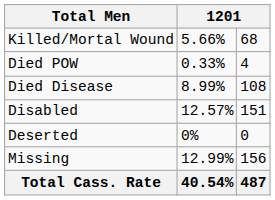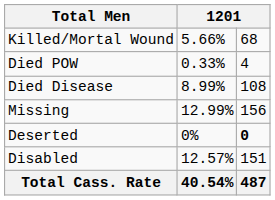rows swapped: Disabled <-> Missing
Deserted | column 3: normal -> bold
